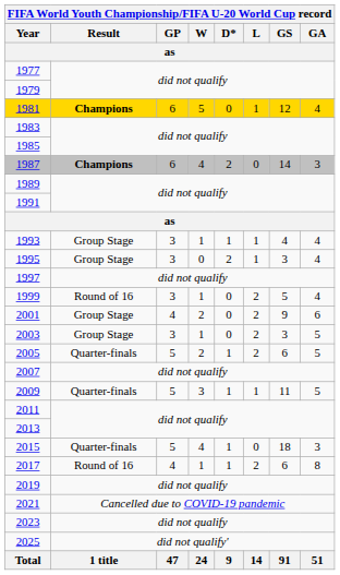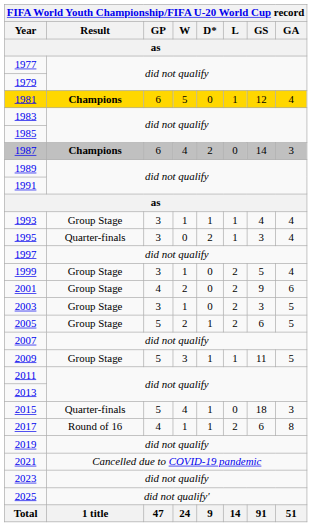1995 | Result: Group Stage -> Quarter-finals
1999 | Result: Round of 16 -> Group Stage
2005 | Result: Quarter-finals -> Group Stage
2009 | Result: Quarter-finals -> Group Stage
